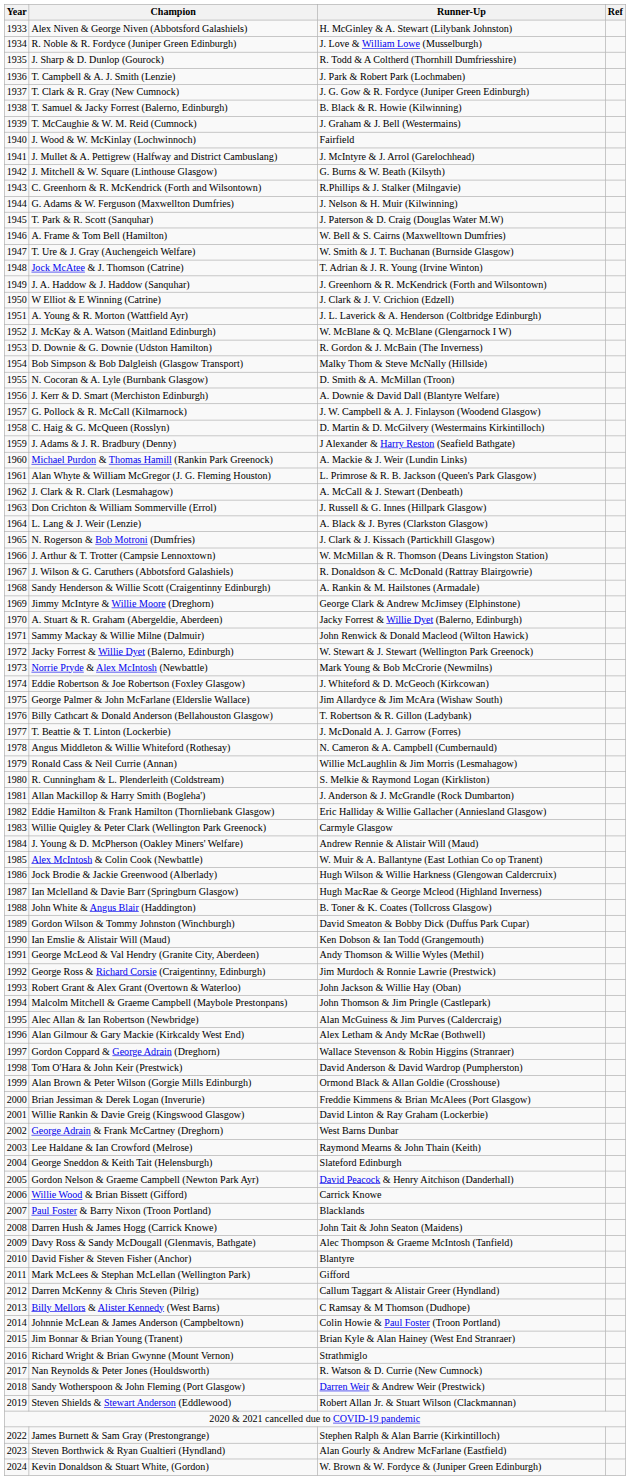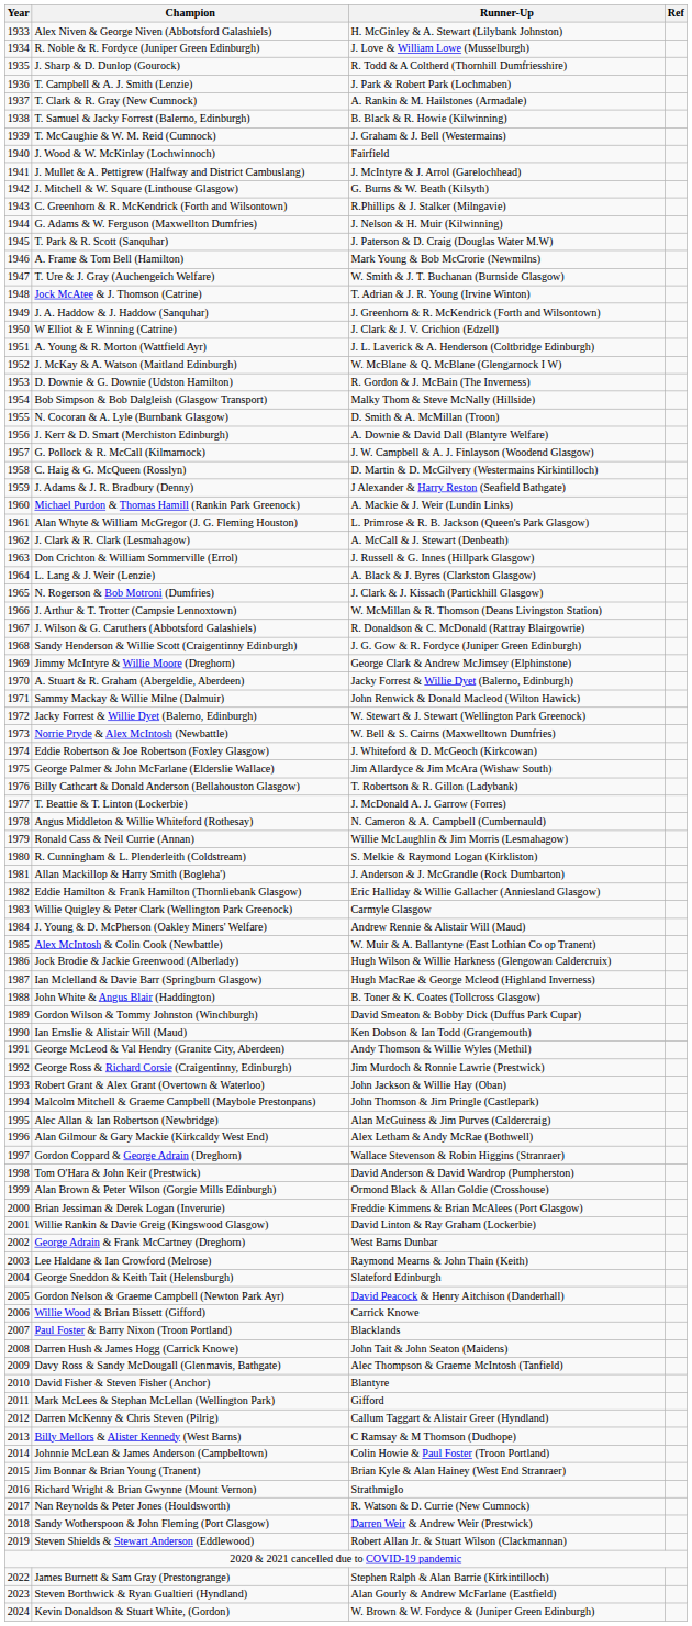T. Clark & R. Gray (New Cumnock) | Runner-Up: J. G. Gow & R. Fordyce (Juniper Green Edinburgh) -> A. Rankin & M. Hailstones (Armadale)
A. Frame & Tom Bell (Hamilton) | Runner-Up: W. Bell & S. Cairns (Maxwelltown Dumfries) -> Mark Young & Bob McCrorie (Newmilns)
Sandy Henderson & Willie Scott (Craigentinny Edinburgh) | Runner-Up: A. Rankin & M. Hailstones (Armadale) -> J. G. Gow & R. Fordyce (Juniper Green Edinburgh)
Norrie Pryde & Alex McIntosh (Newbattle) | Runner-Up: Mark Young & Bob McCrorie (Newmilns) -> W. Bell & S. Cairns (Maxwelltown Dumfries)
